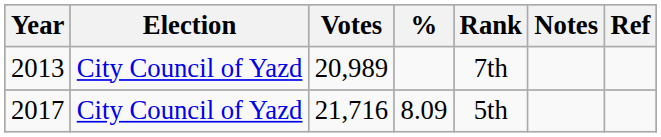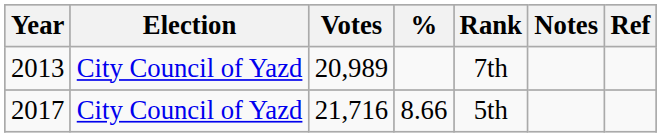2017 | %: 8.09 -> 8.66
